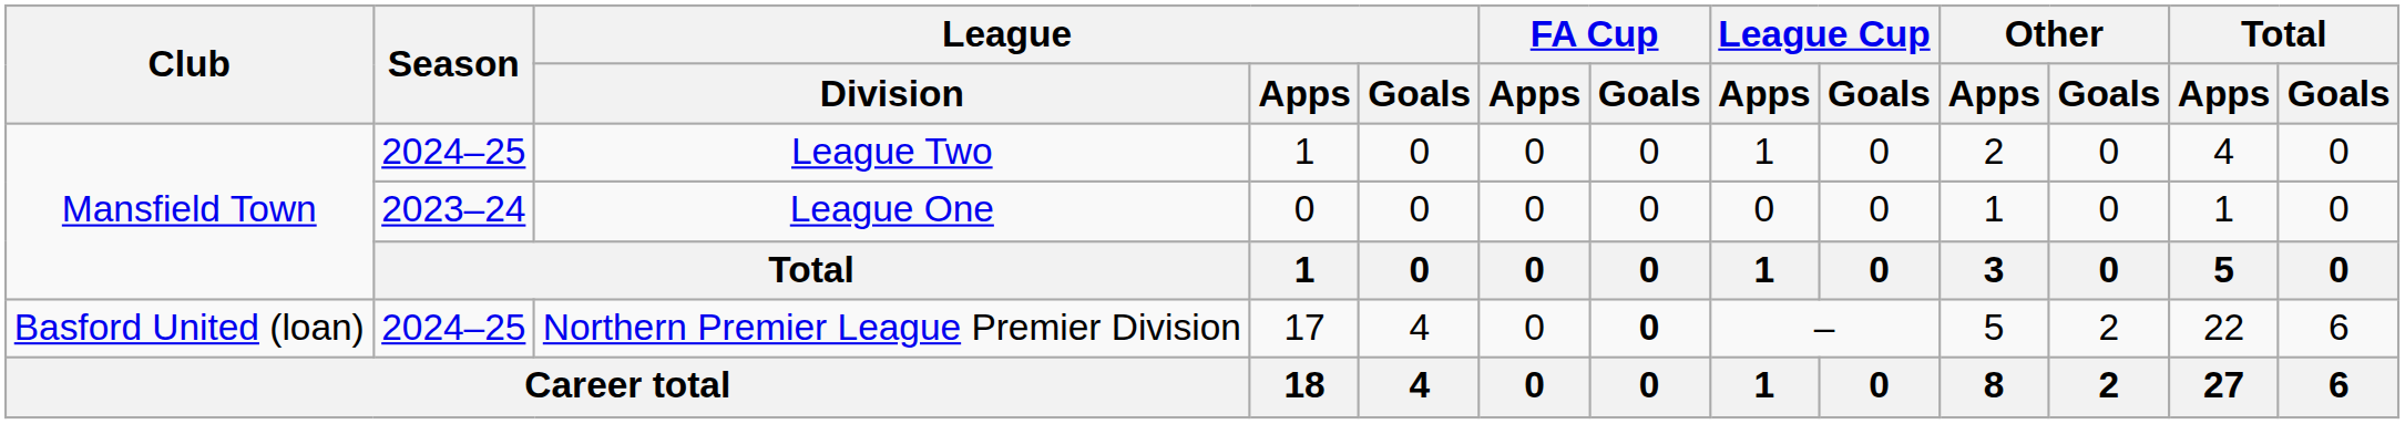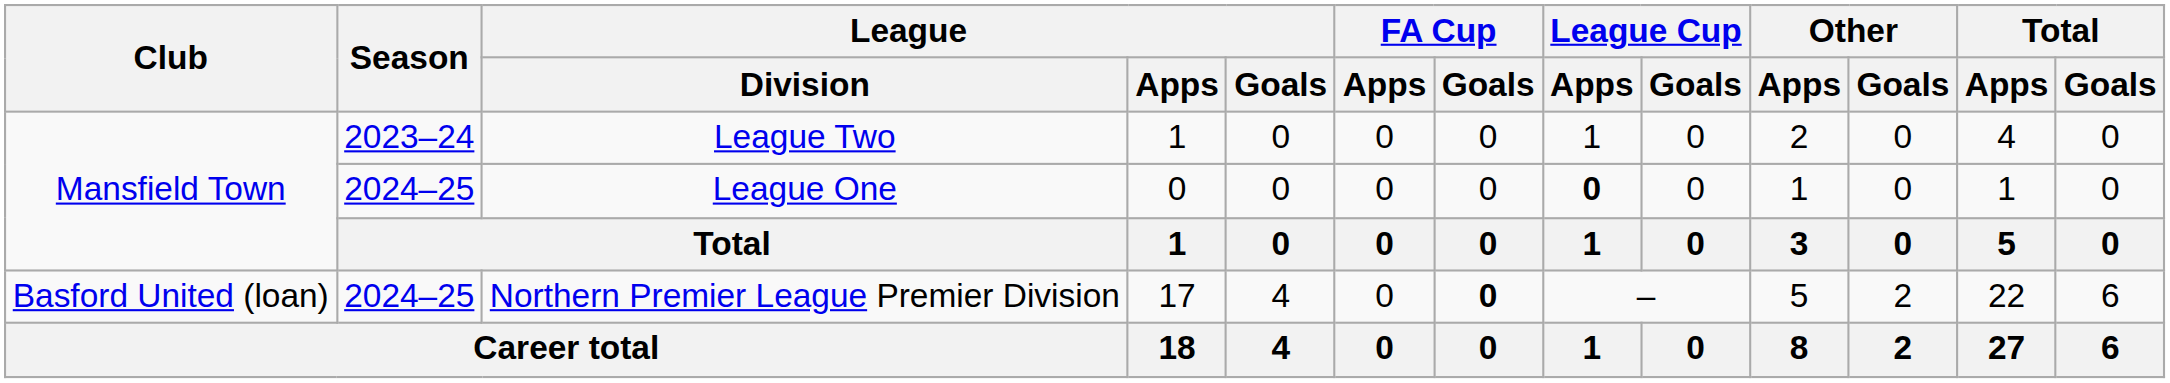League Two | Season: 2024–25 -> 2023–24
League One | Season: 2023–24 -> 2024–25
League One | League Cup / Apps: normal -> bold
